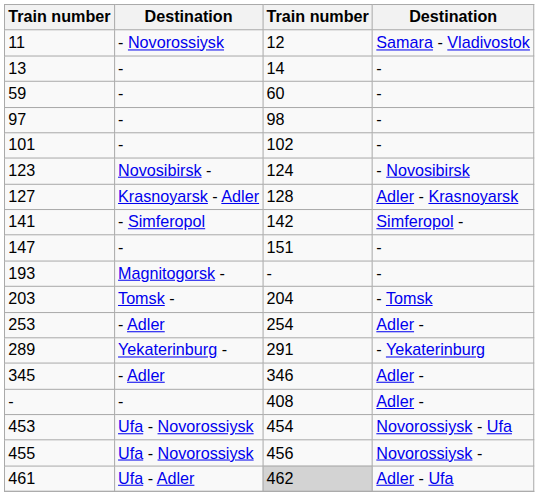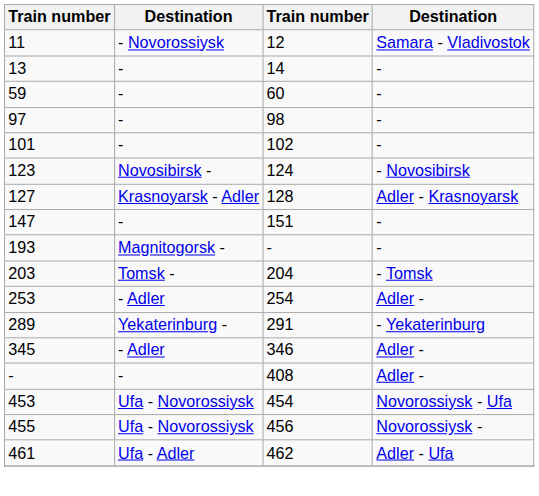- row: 141 | - Simferopol | 142 | Simferopol -
461 | column 3: lightgrey background -> no background
